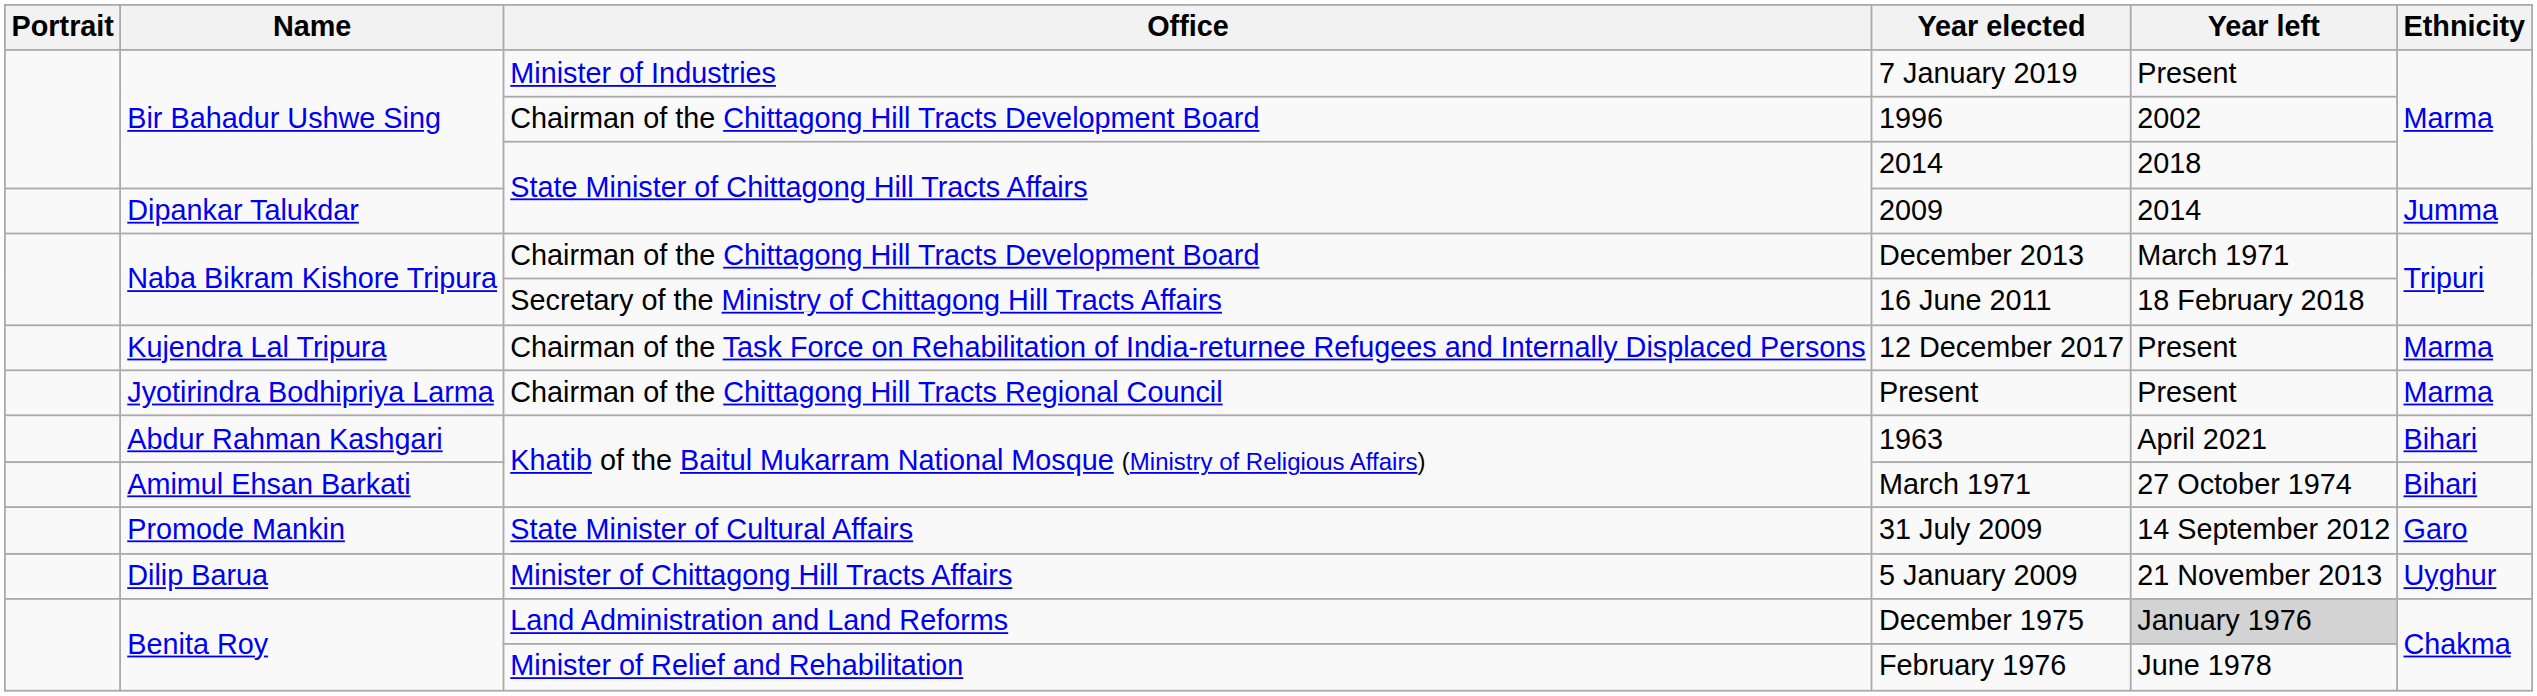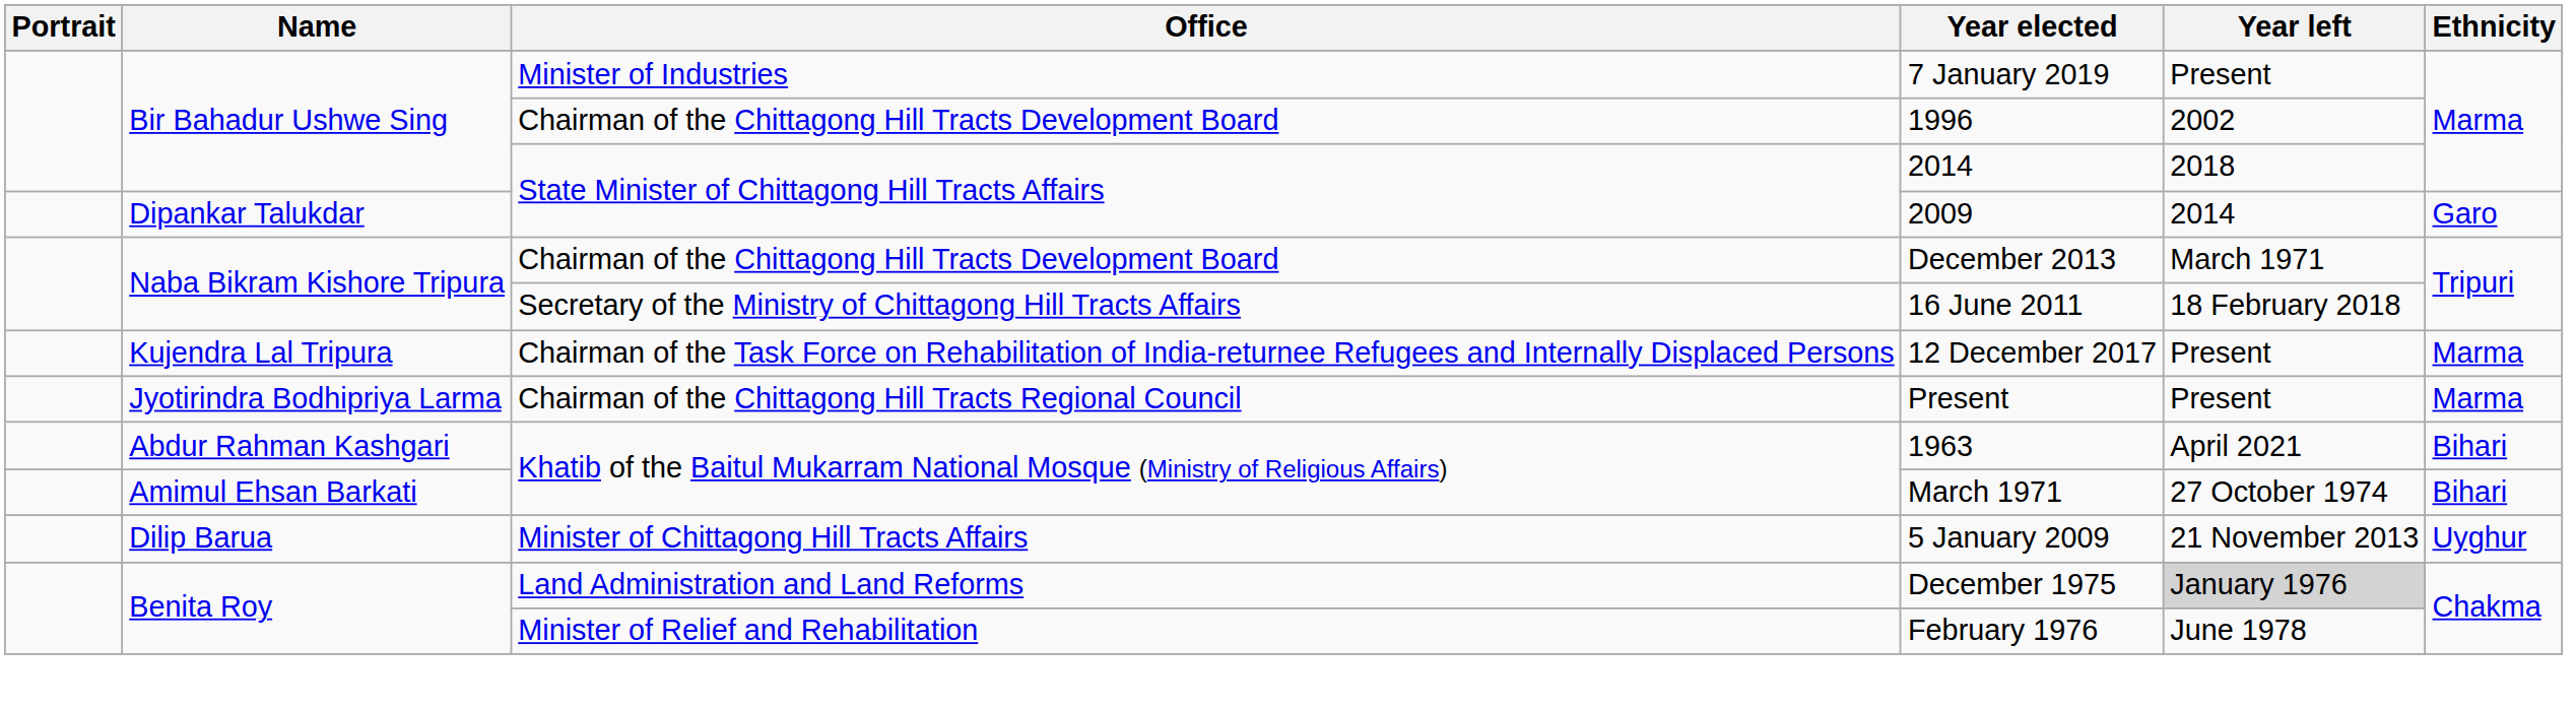2009 | Ethnicity: Jumma -> Garo
- row: Promode Mankin | State Minister of Cultural Affairs | 31 July 2009 | 14 September 2012 | Garo
